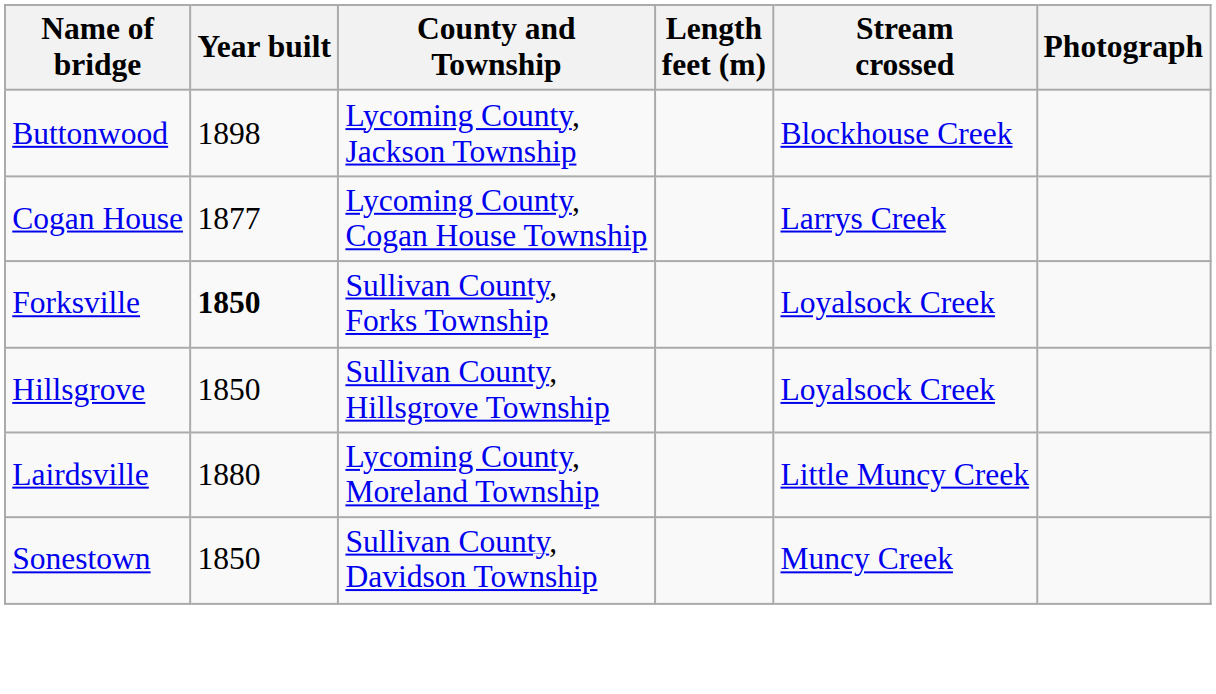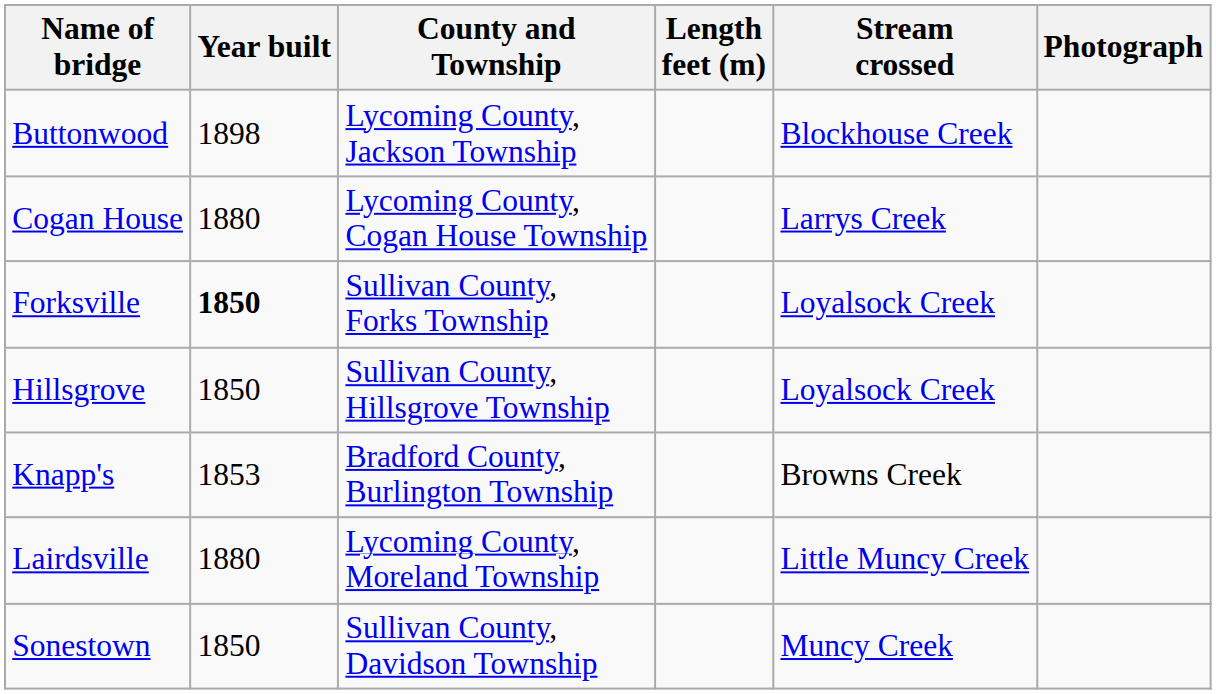Cogan House | Year built: 1877 -> 1880
+ row: Knapp's | 1853 | Bradford County, Burlington Township | Browns Creek
